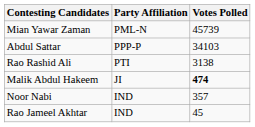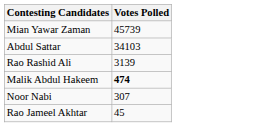- column: Party Affiliation | PML-N | PPP-P | PTI | JI | IND | IND
Rao Rashid Ali | Votes Polled: 3138 -> 3139
Noor Nabi | Votes Polled: 357 -> 307
